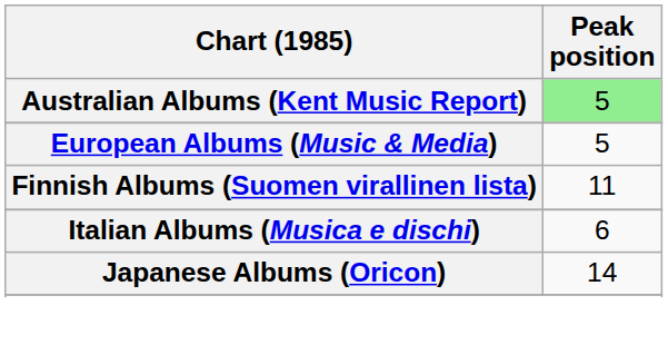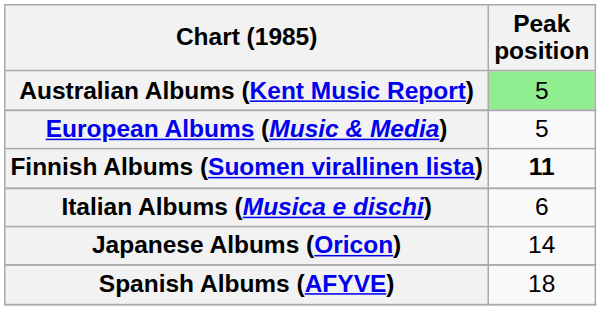Finnish Albums (Suomen virallinen lista) | Peak position: normal -> bold
+ row: Spanish Albums (AFYVE) | 18
